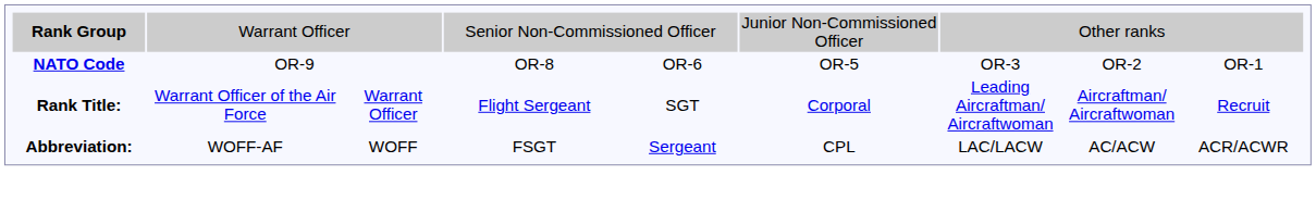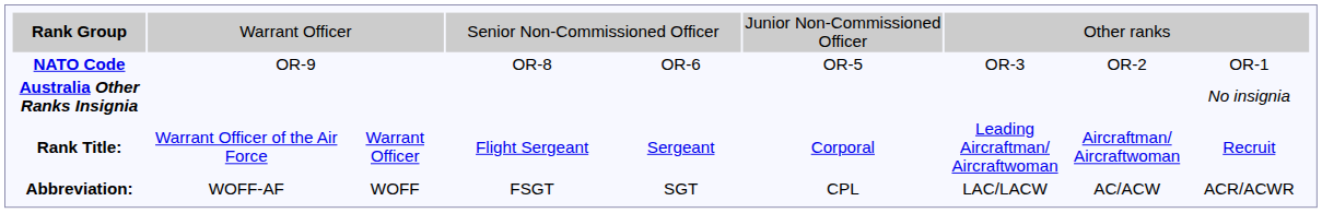+ row: Australia Other Ranks Insignia | No insignia
Rank Title: | column 5: SGT -> Sergeant
Abbreviation: | column 5: Sergeant -> SGT
